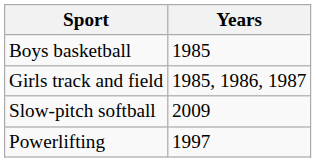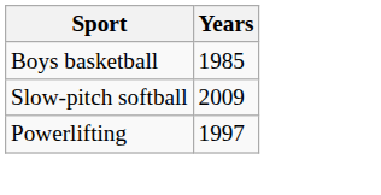- row: Girls track and field | 1985, 1986, 1987
